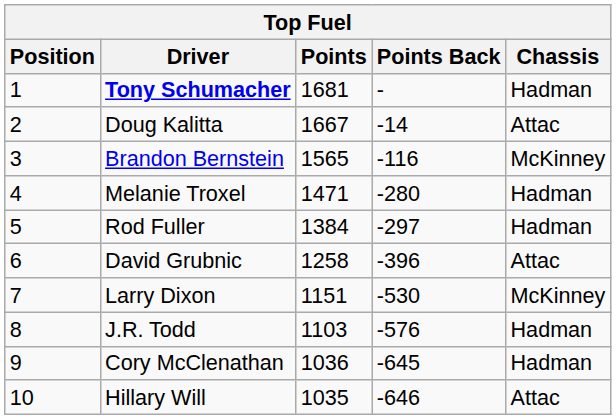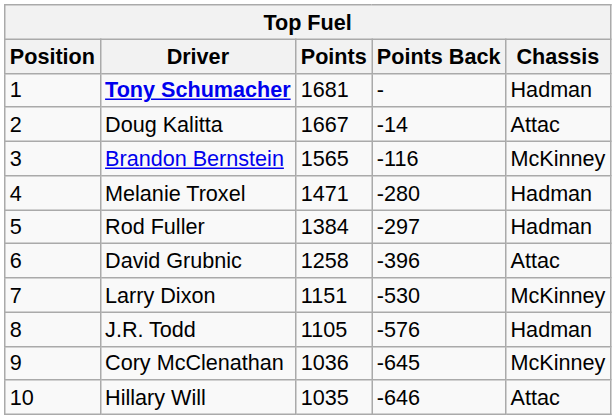J.R. Todd | Points: 1103 -> 1105
Cory McClenathan | Chassis: Hadman -> McKinney
